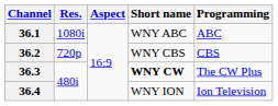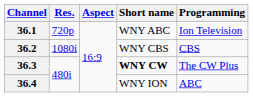36.1 | Res.: 1080i -> 720p
36.1 | Programming: ABC -> Ion Television
36.2 | Res.: 720p -> 1080i
36.4 | Programming: Ion Television -> ABC
